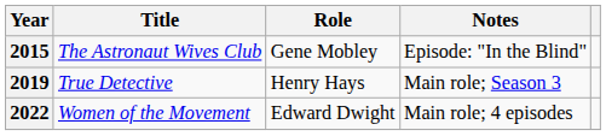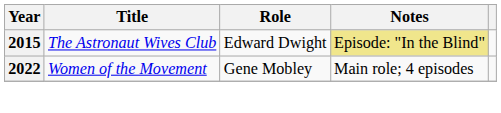2015 | Role: Gene Mobley -> Edward Dwight
2015 | Notes: no background -> khaki background
- row: 2019 | True Detective | Henry Hays | Main role; Season 3
2022 | Role: Edward Dwight -> Gene Mobley
